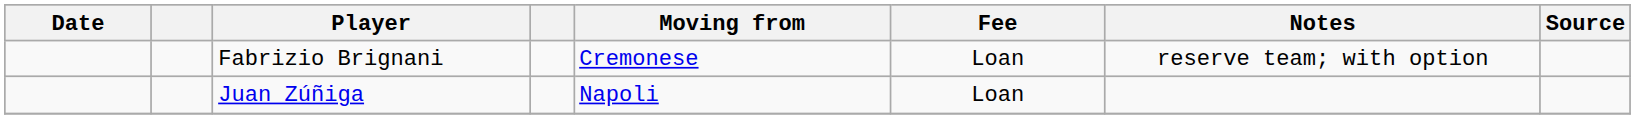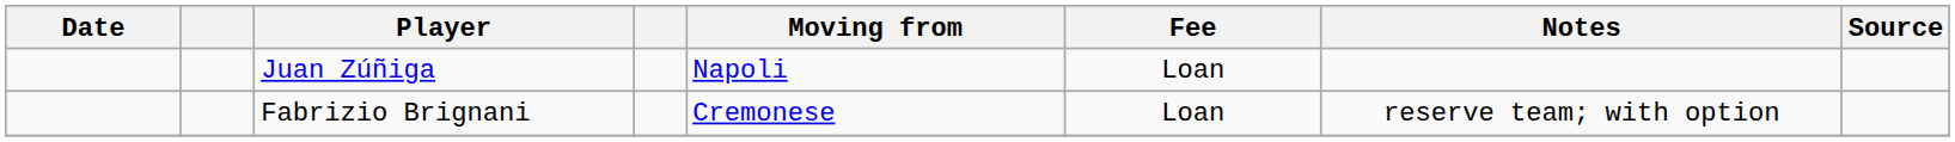rows swapped: Juan Zúñiga <-> Fabrizio Brignani
